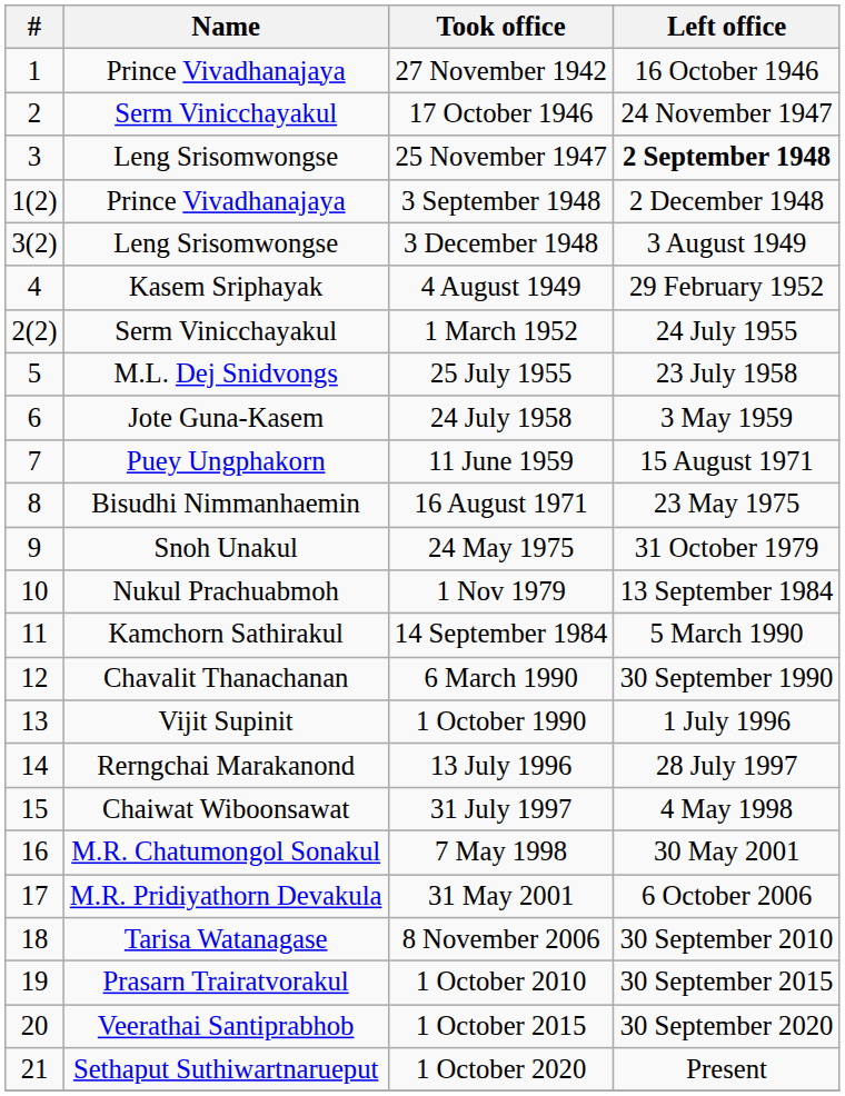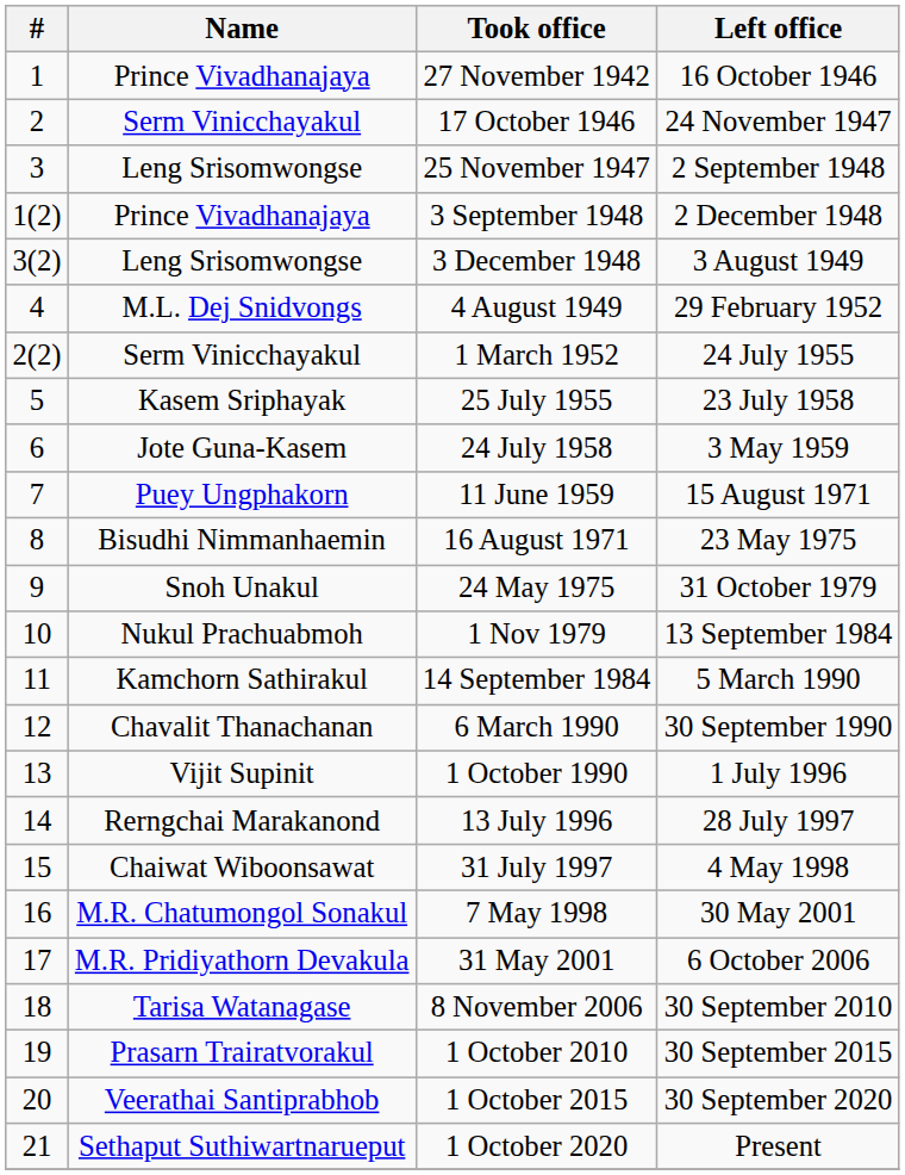25 November 1947 | Left office: bold -> normal
4 August 1949 | Name: Kasem Sriphayak -> M.L. Dej Snidvongs
25 July 1955 | Name: M.L. Dej Snidvongs -> Kasem Sriphayak
